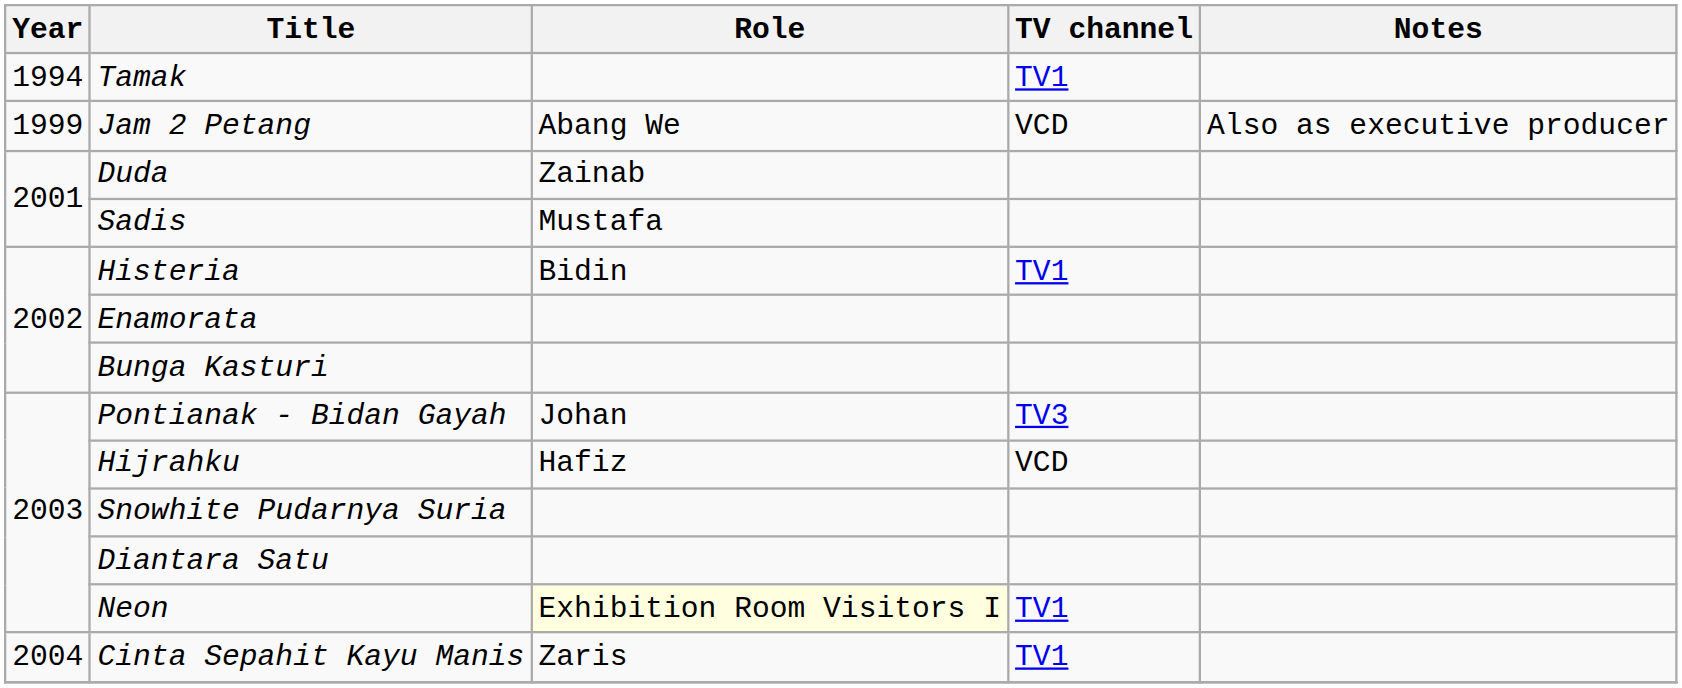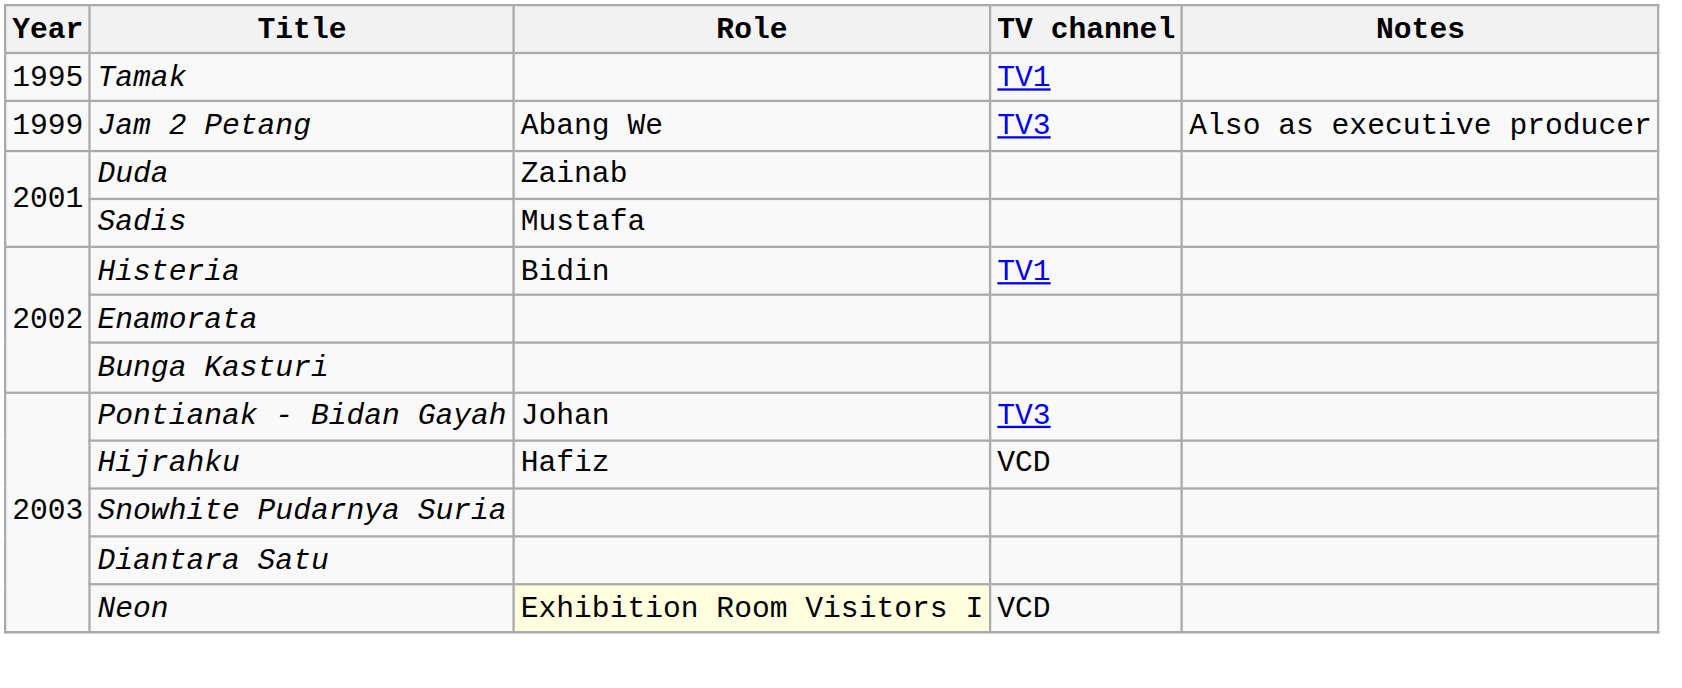Tamak | Year: 1994 -> 1995
Jam 2 Petang | TV channel: VCD -> TV3
Neon | TV channel: TV1 -> VCD
- row: 2004 | Cinta Sepahit Kayu Manis | Zaris | TV1
